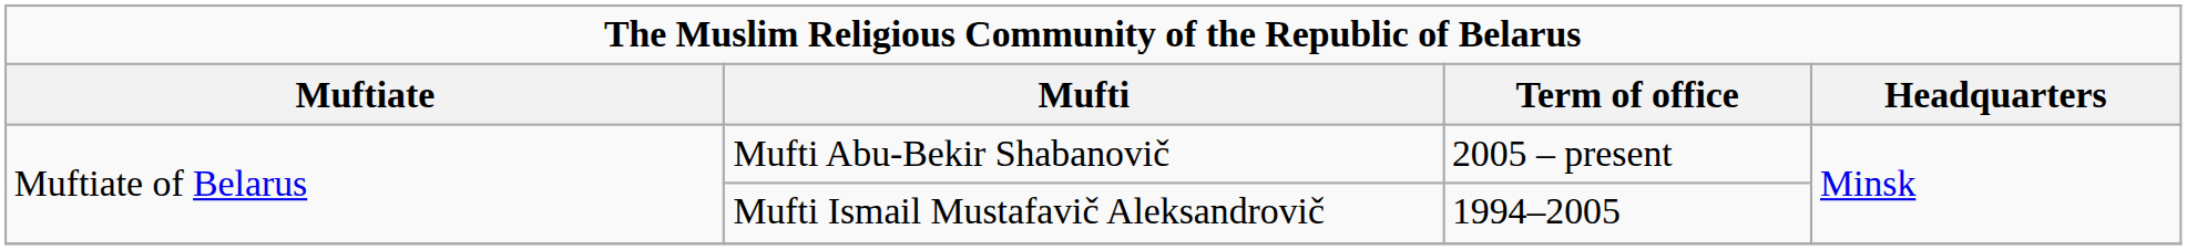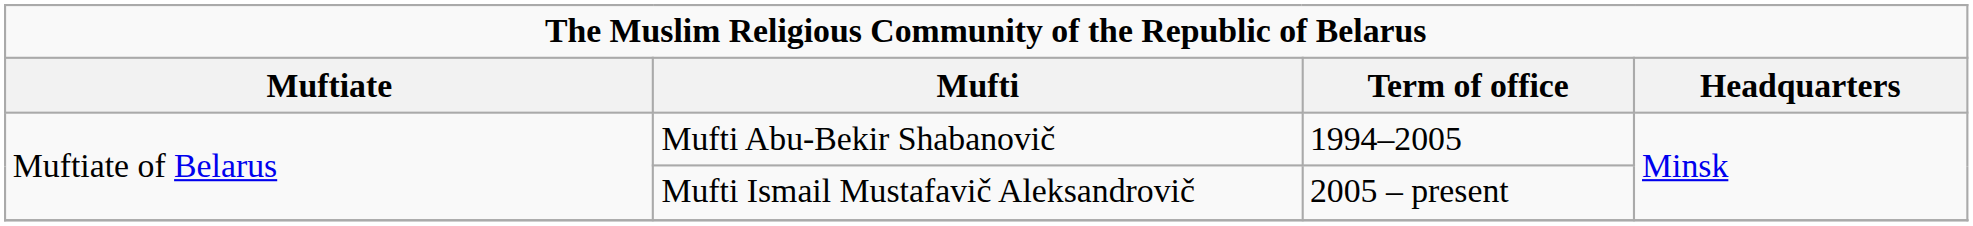Mufti Abu-Bekir Shabanovič | Term of office: 2005 – present -> 1994–2005
Mufti Ismail Mustafavič Aleksandrovič | Term of office: 1994–2005 -> 2005 – present
